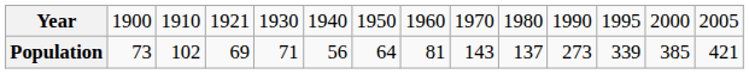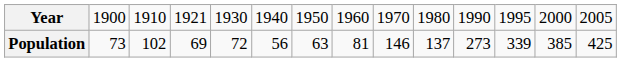Population | column 5: 71 -> 72
Population | column 7: 64 -> 63
Population | column 9: 143 -> 146
Population | column 14: 421 -> 425
